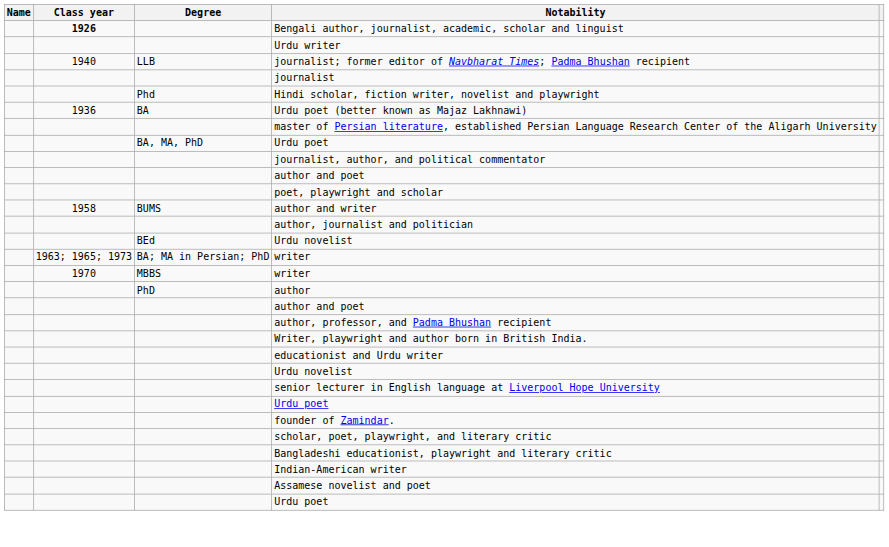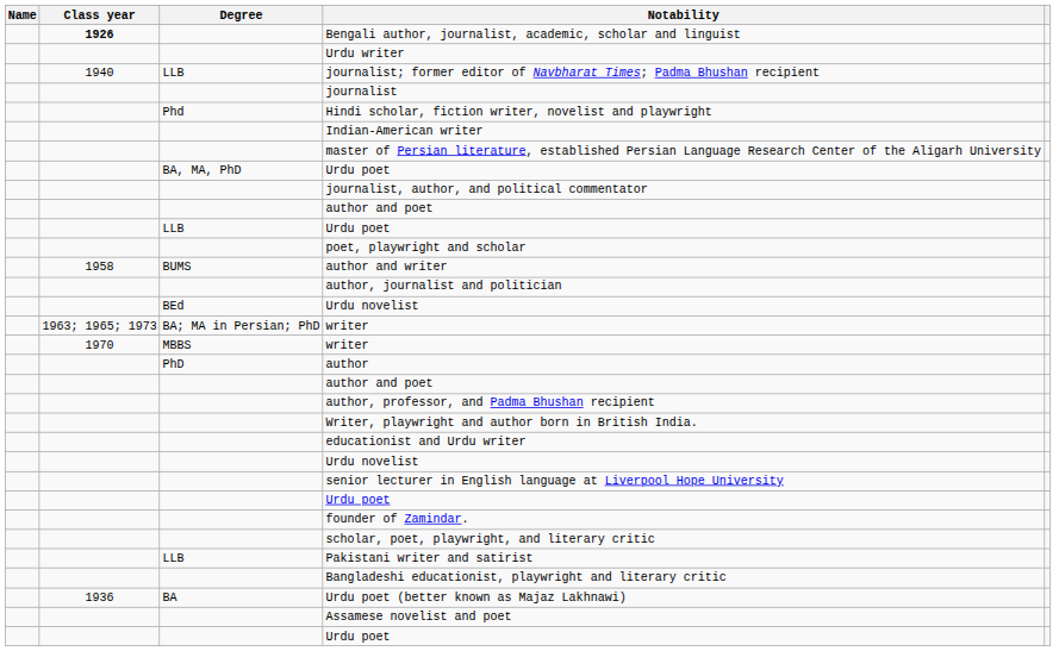rows swapped: Urdu poet (better known as Majaz Lakhnawi) <-> Indian-American writer
+ row: LLB | Urdu poet
+ row: LLB | Pakistani writer and satirist
